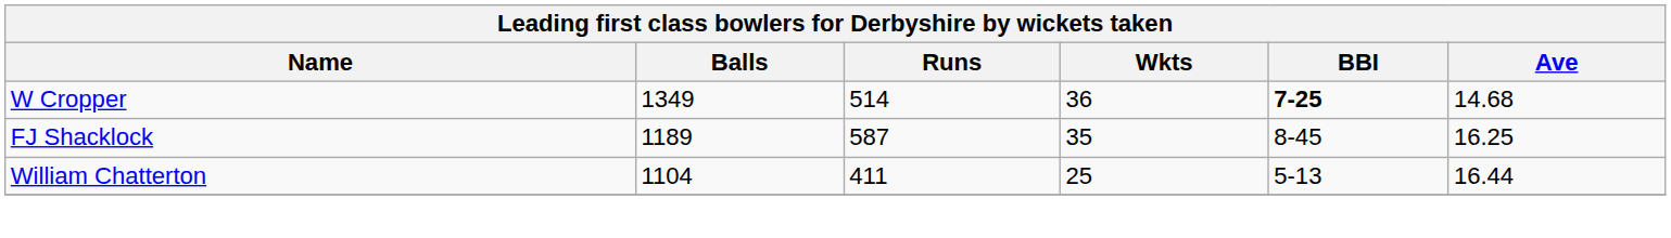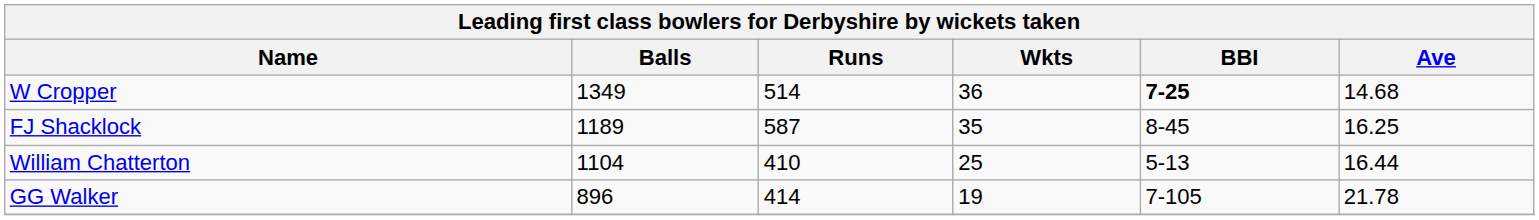William Chatterton | Runs: 411 -> 410
+ row: GG Walker | 896 | 414 | 19 | 7-105 | 21.78
